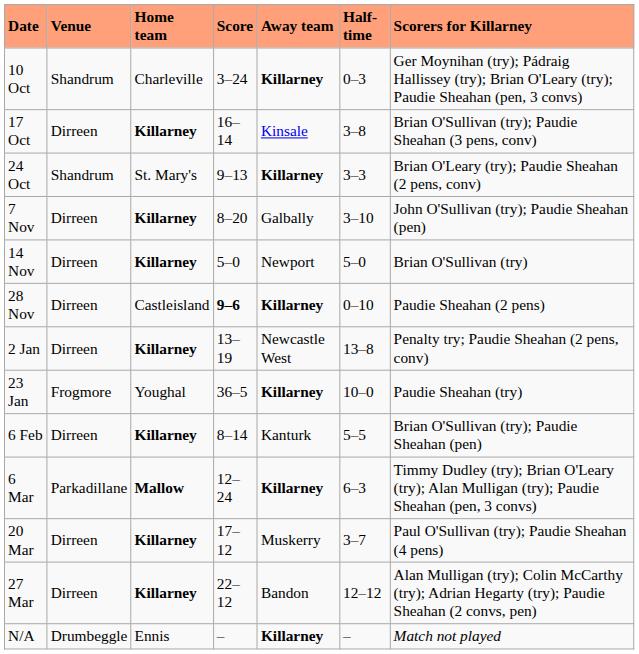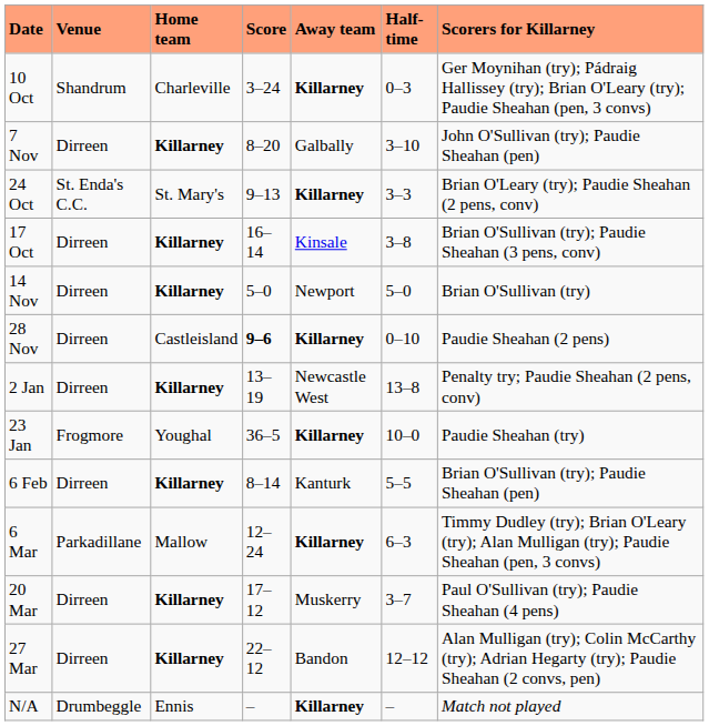rows swapped: 17 Oct <-> 7 Nov
24 Oct | Venue: Shandrum -> St. Enda's C.C.
6 Mar | Home team: bold -> normal
